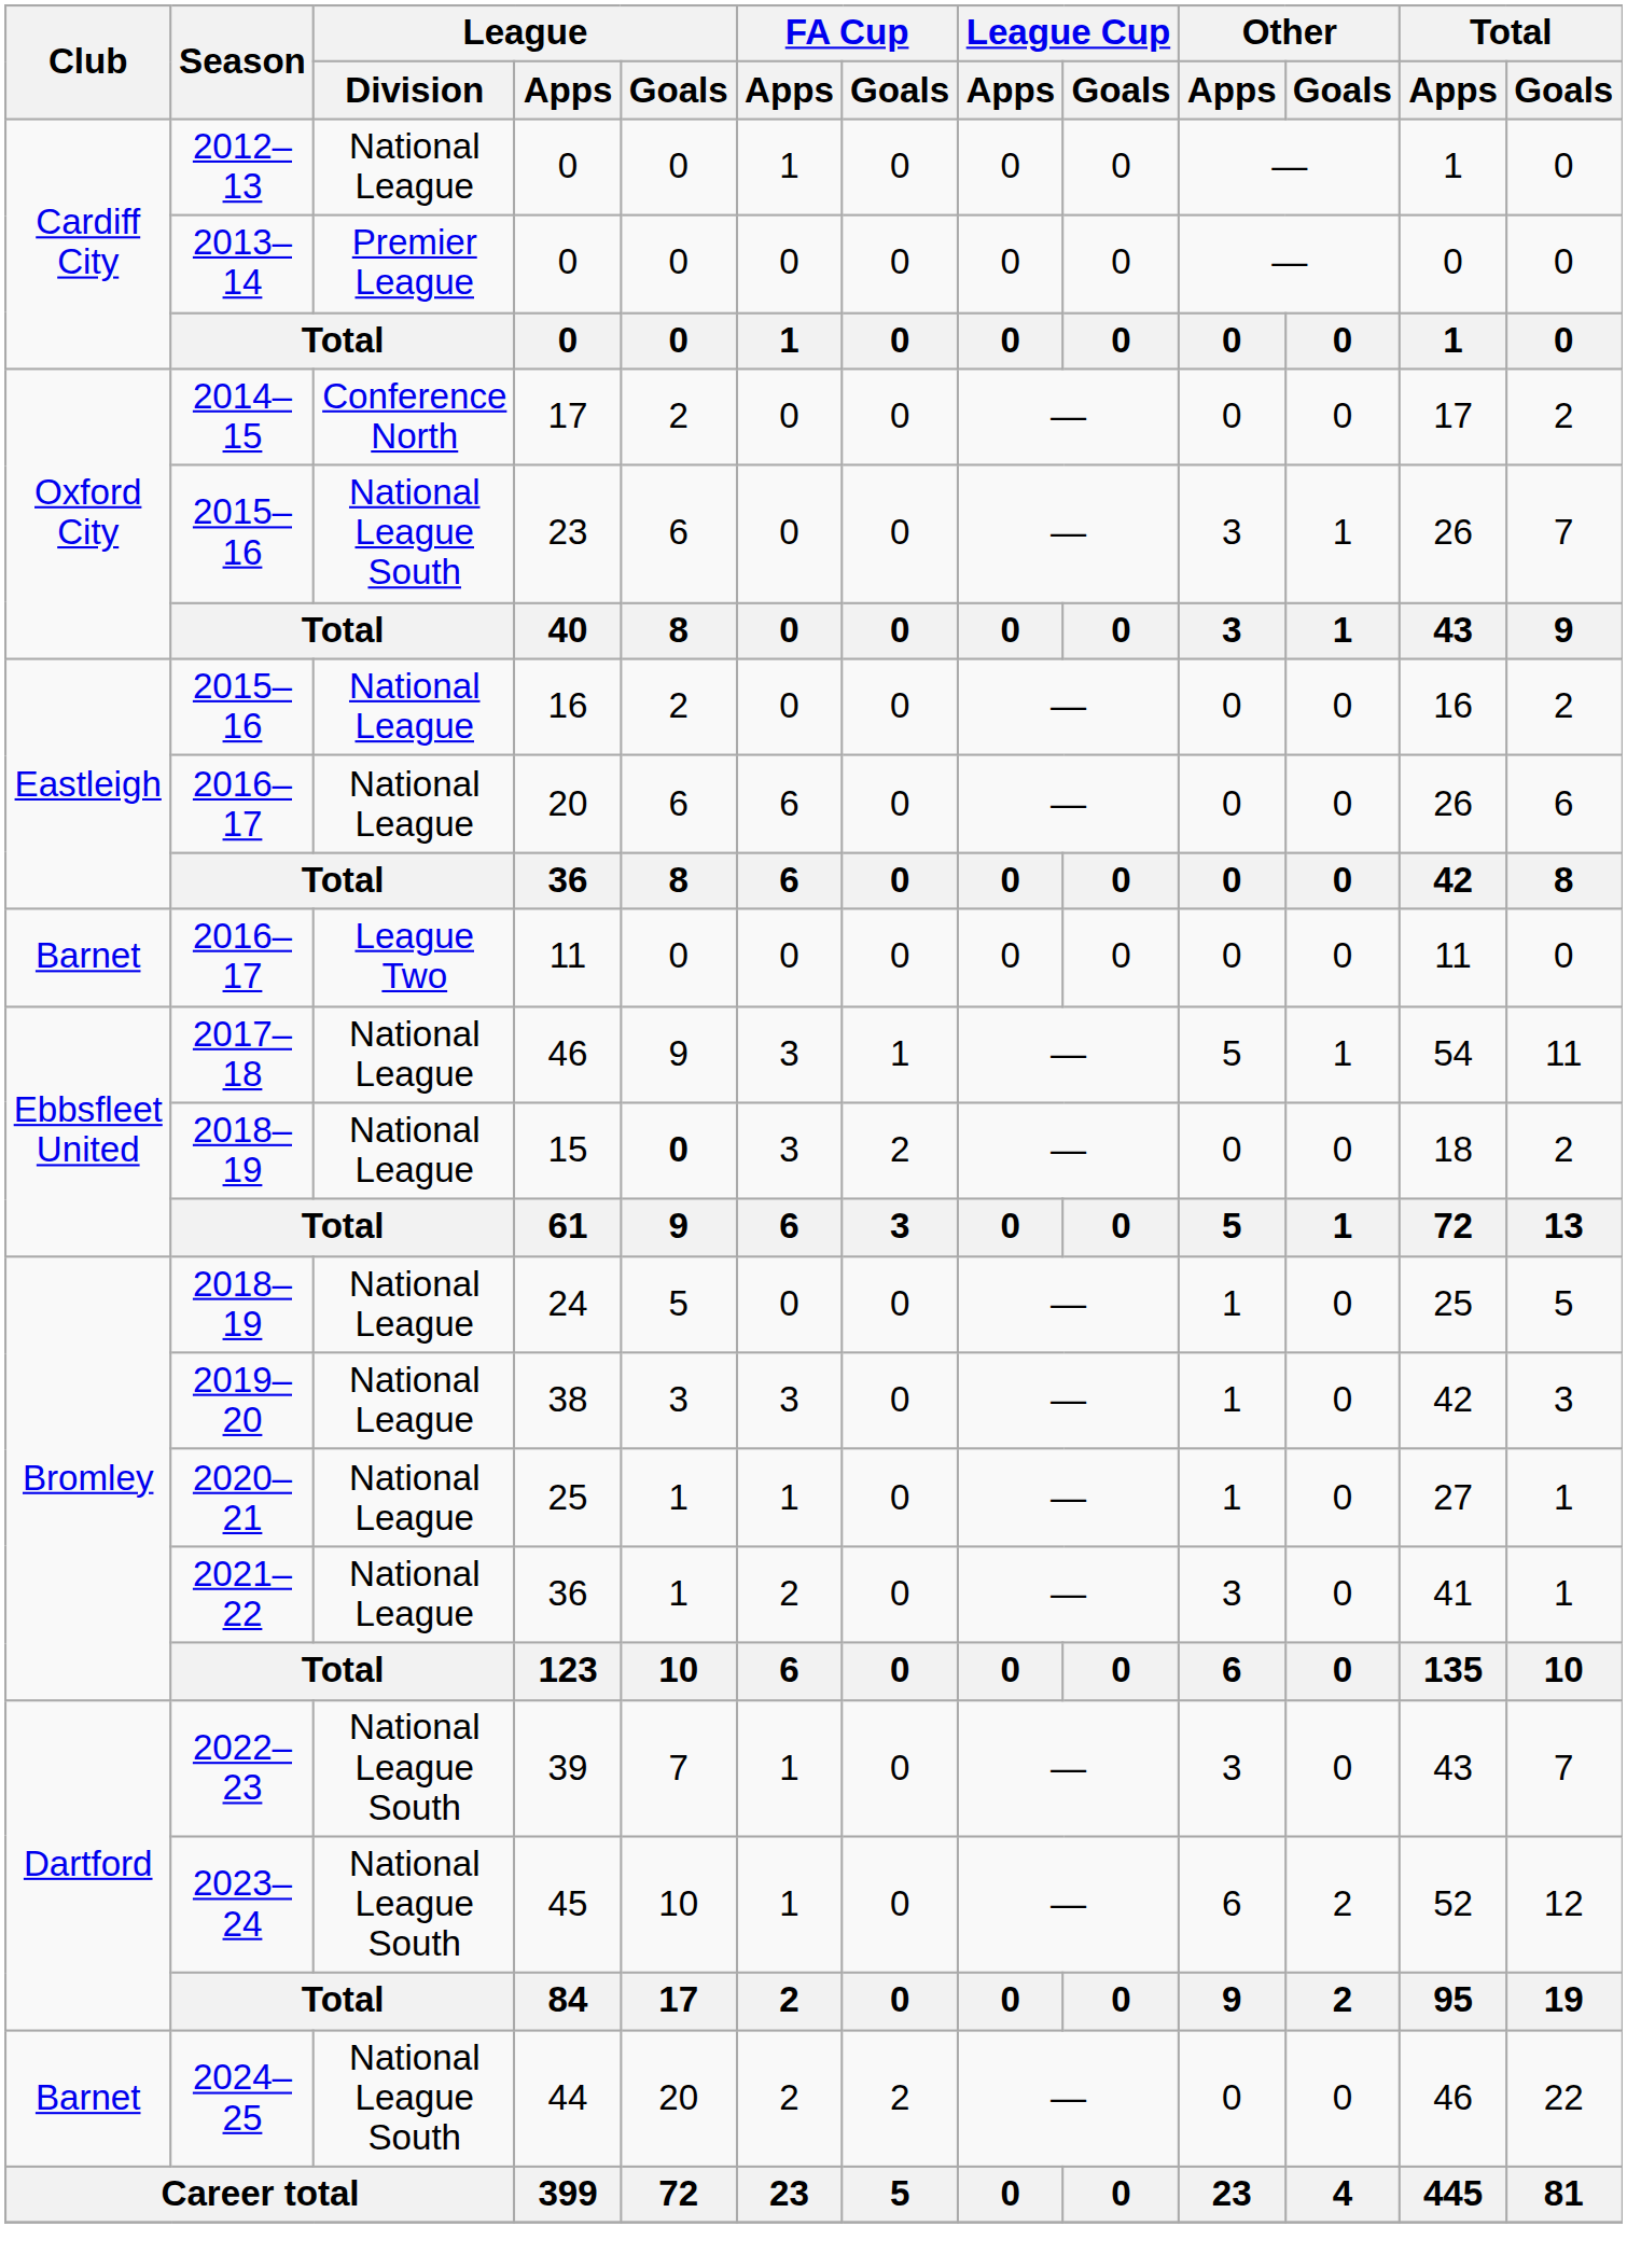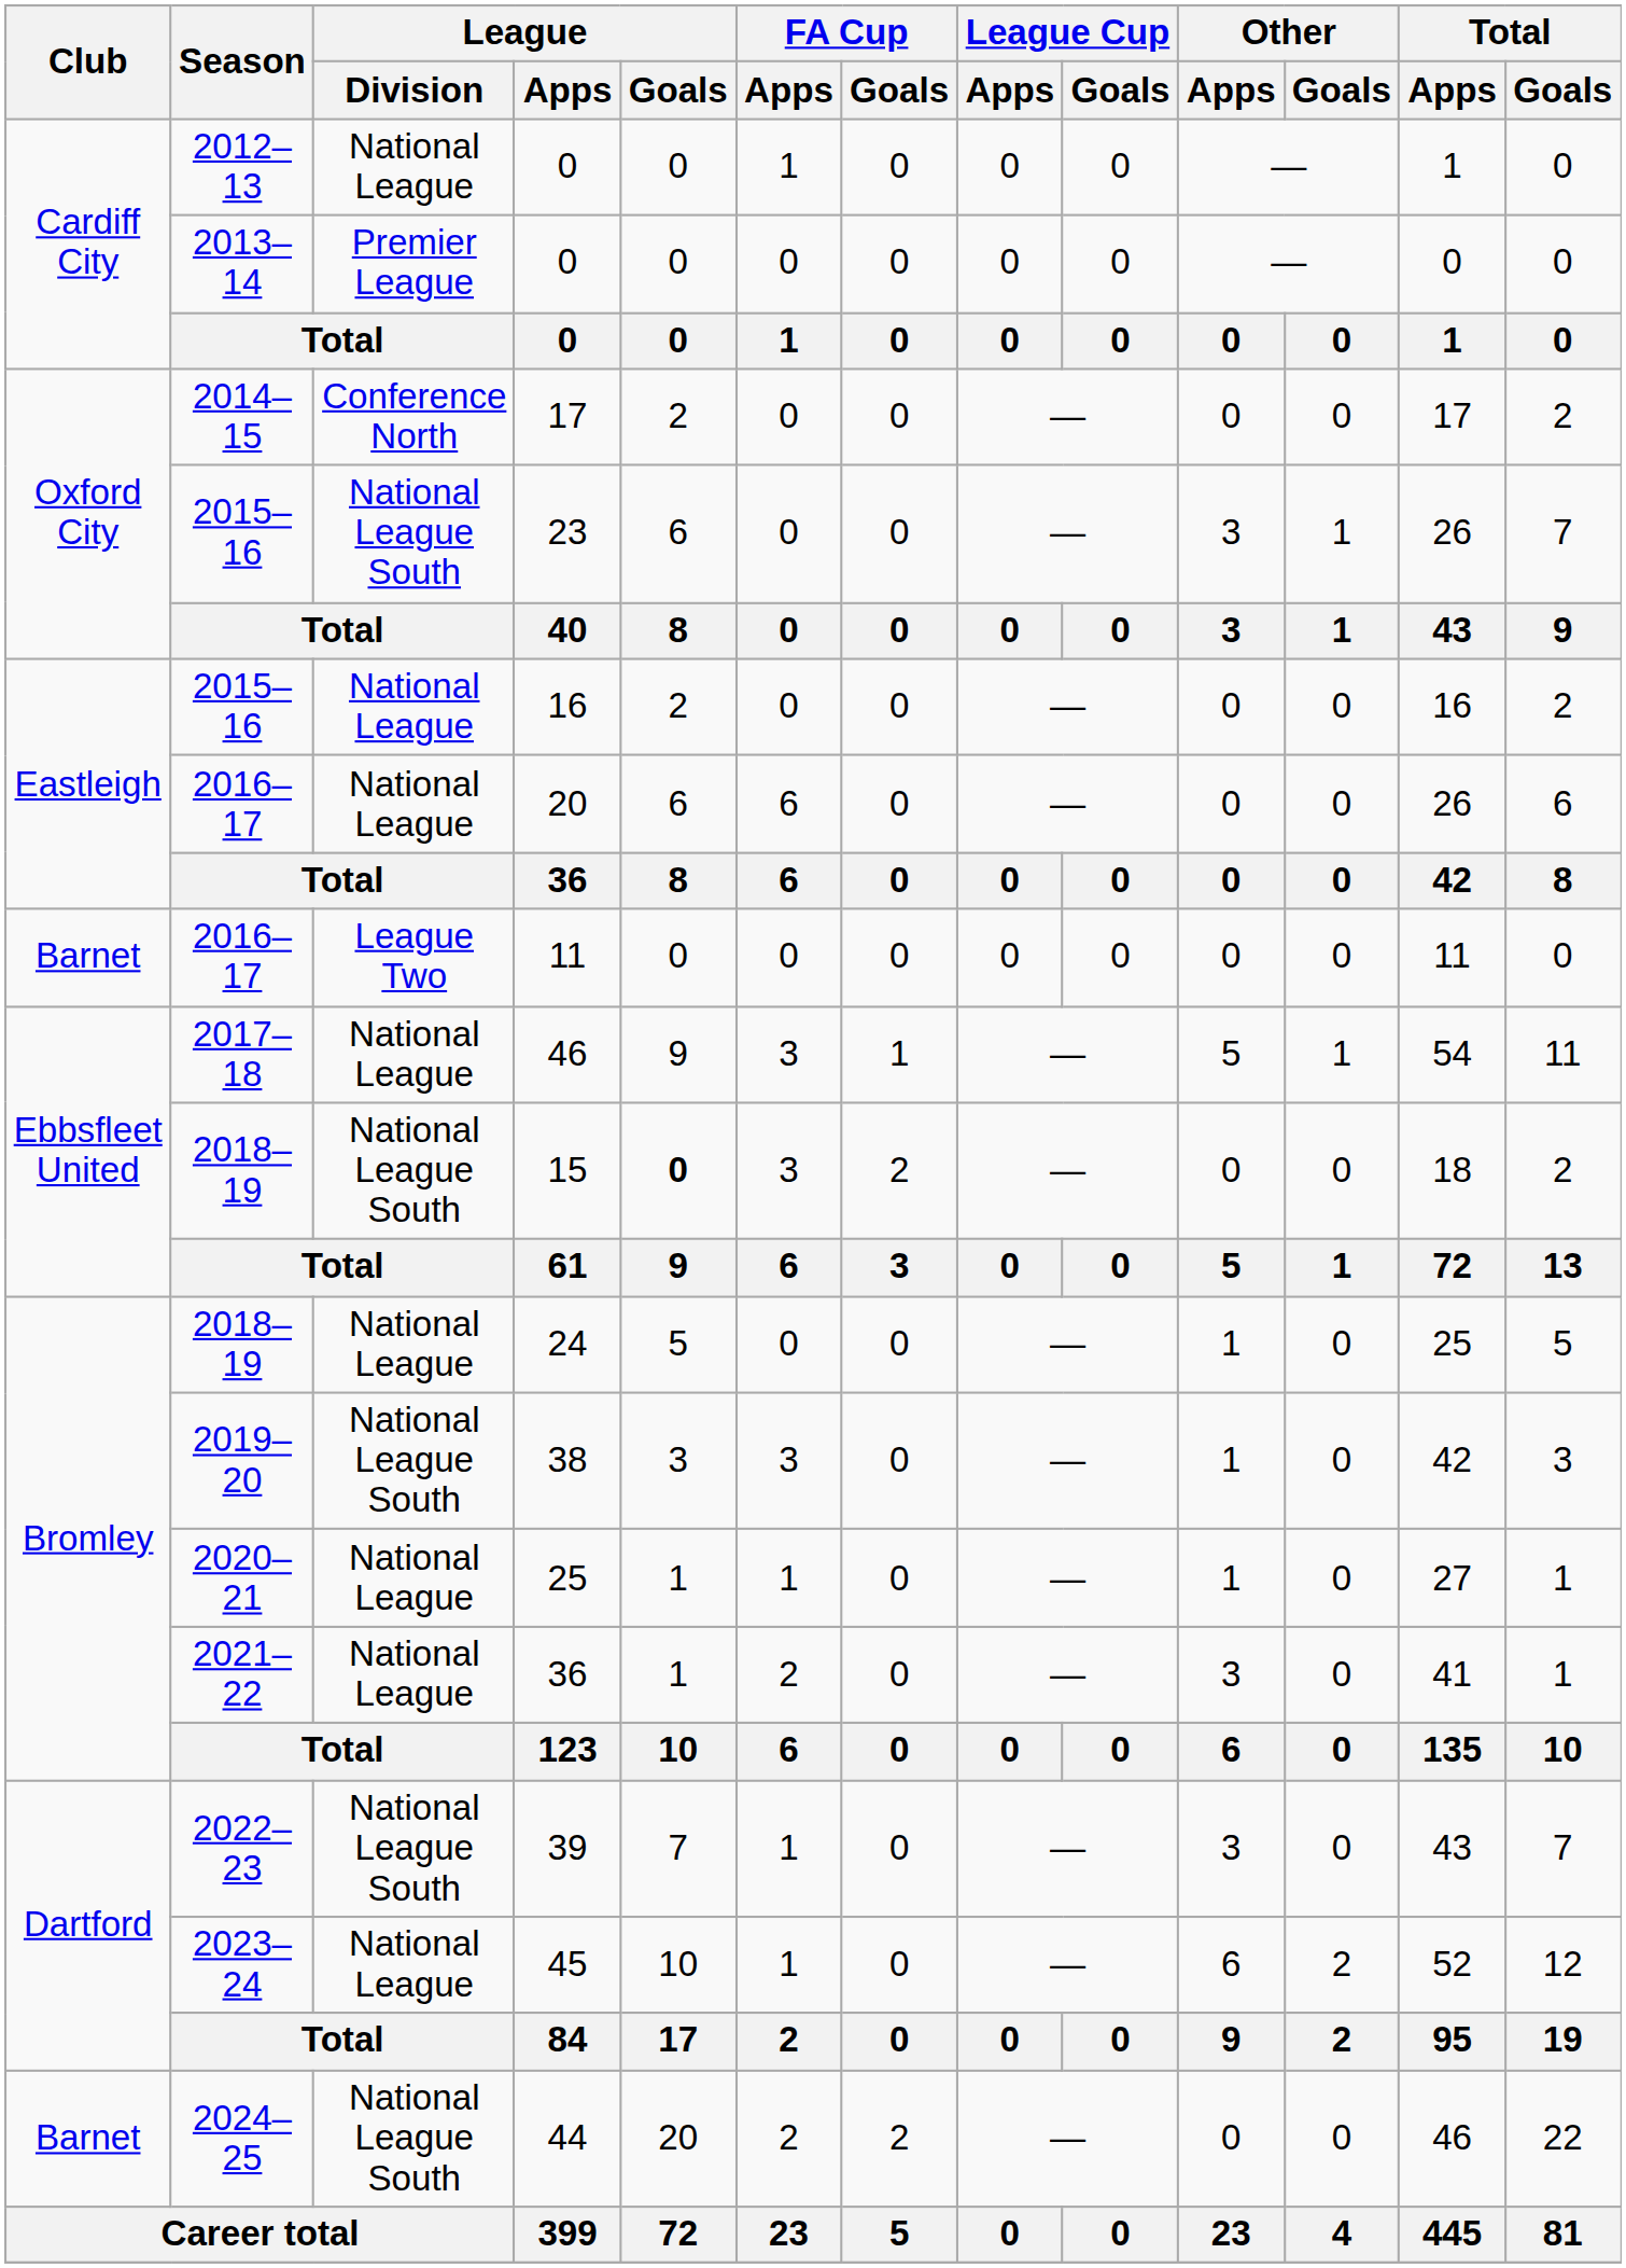15 | League / Division: National League -> National League South
38 | League / Division: National League -> National League South
45 | League / Division: National League South -> National League
